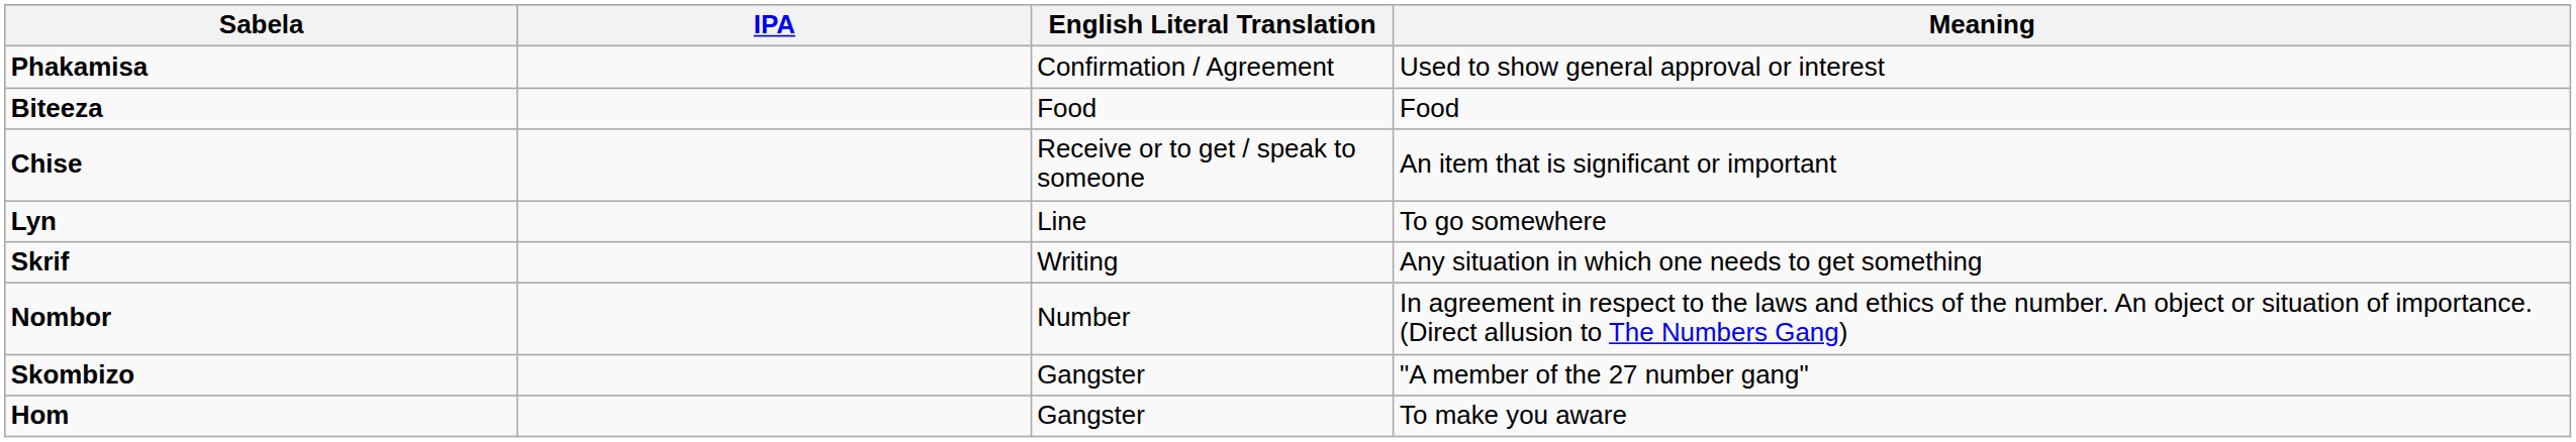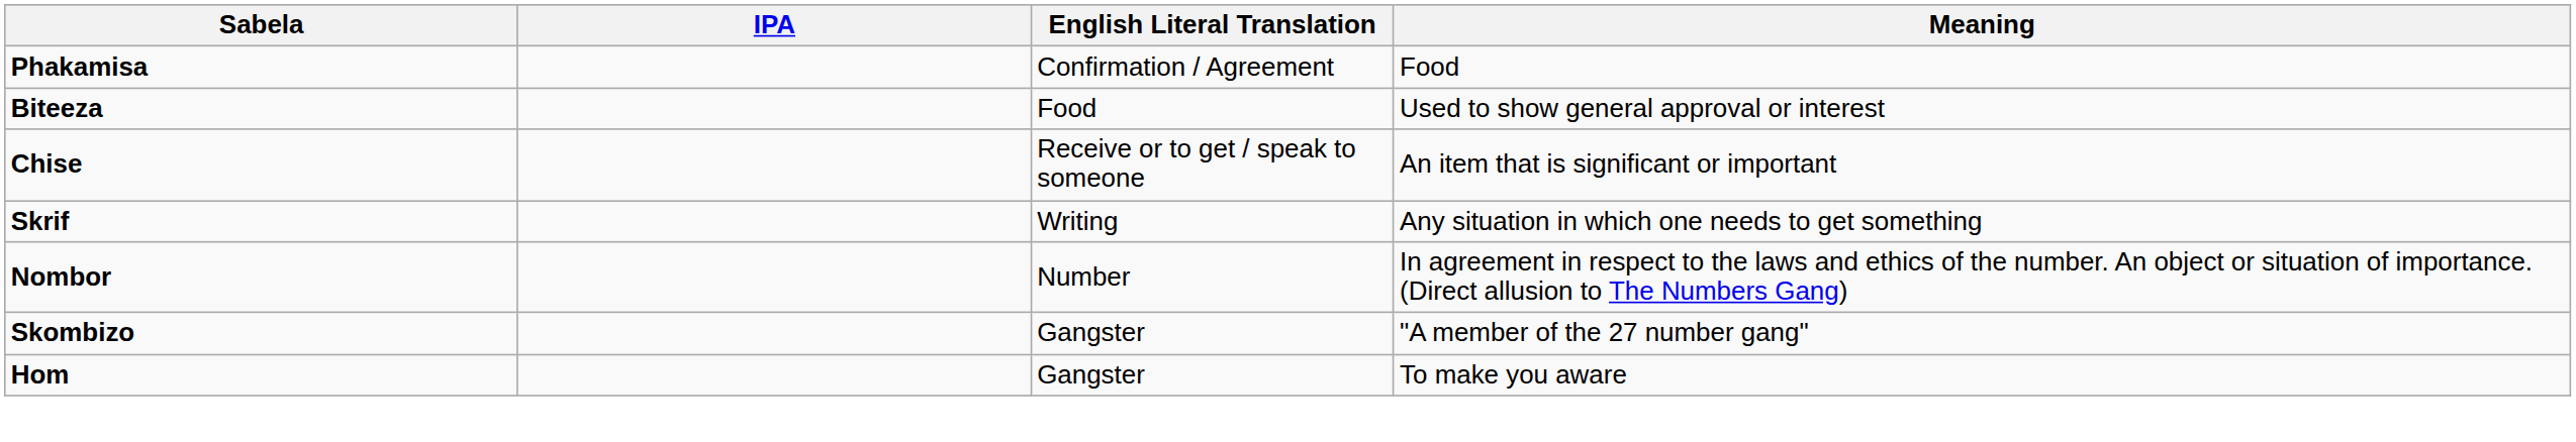Phakamisa | Meaning: Used to show general approval or interest -> Food
Biteeza | Meaning: Food -> Used to show general approval or interest
- row: Lyn | Line | To go somewhere
